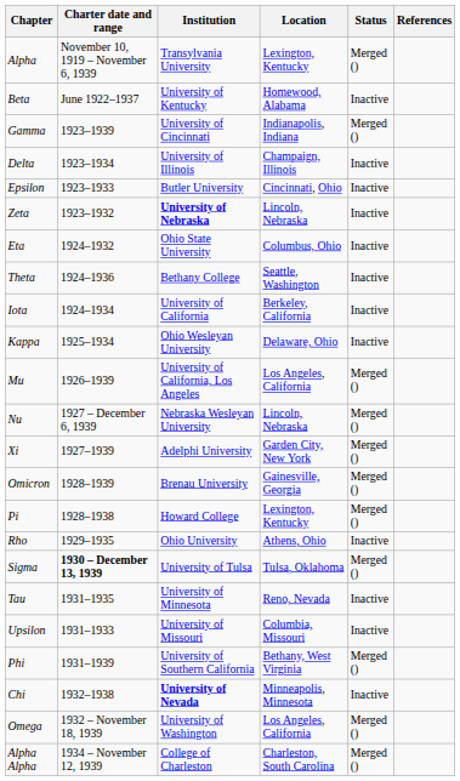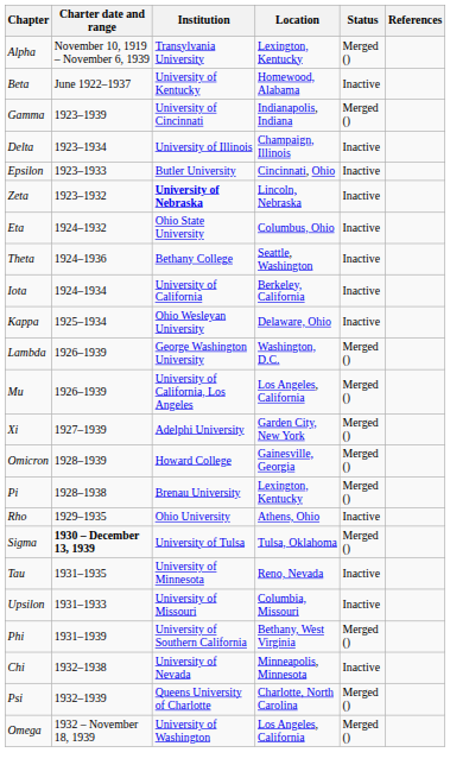+ row: Lambda | 1926–1939 | George Washington University | Washington, D.C. | Merged ()
- row: Nu | 1927 – December 6, 1939 | Nebraska Wesleyan University | Lincoln, Nebraska | Merged ()
Omicron | Institution: Brenau University -> Howard College
Pi | Institution: Howard College -> Brenau University
Chi | Institution: bold -> normal
+ row: Psi | 1932–1939 | Queens University of Charlotte | Charlotte, North Carolina | Merged ()
- row: Alpha Alpha | 1934 – November 12, 1939 | College of Charleston | Charleston, South Carolina | Merged ()
